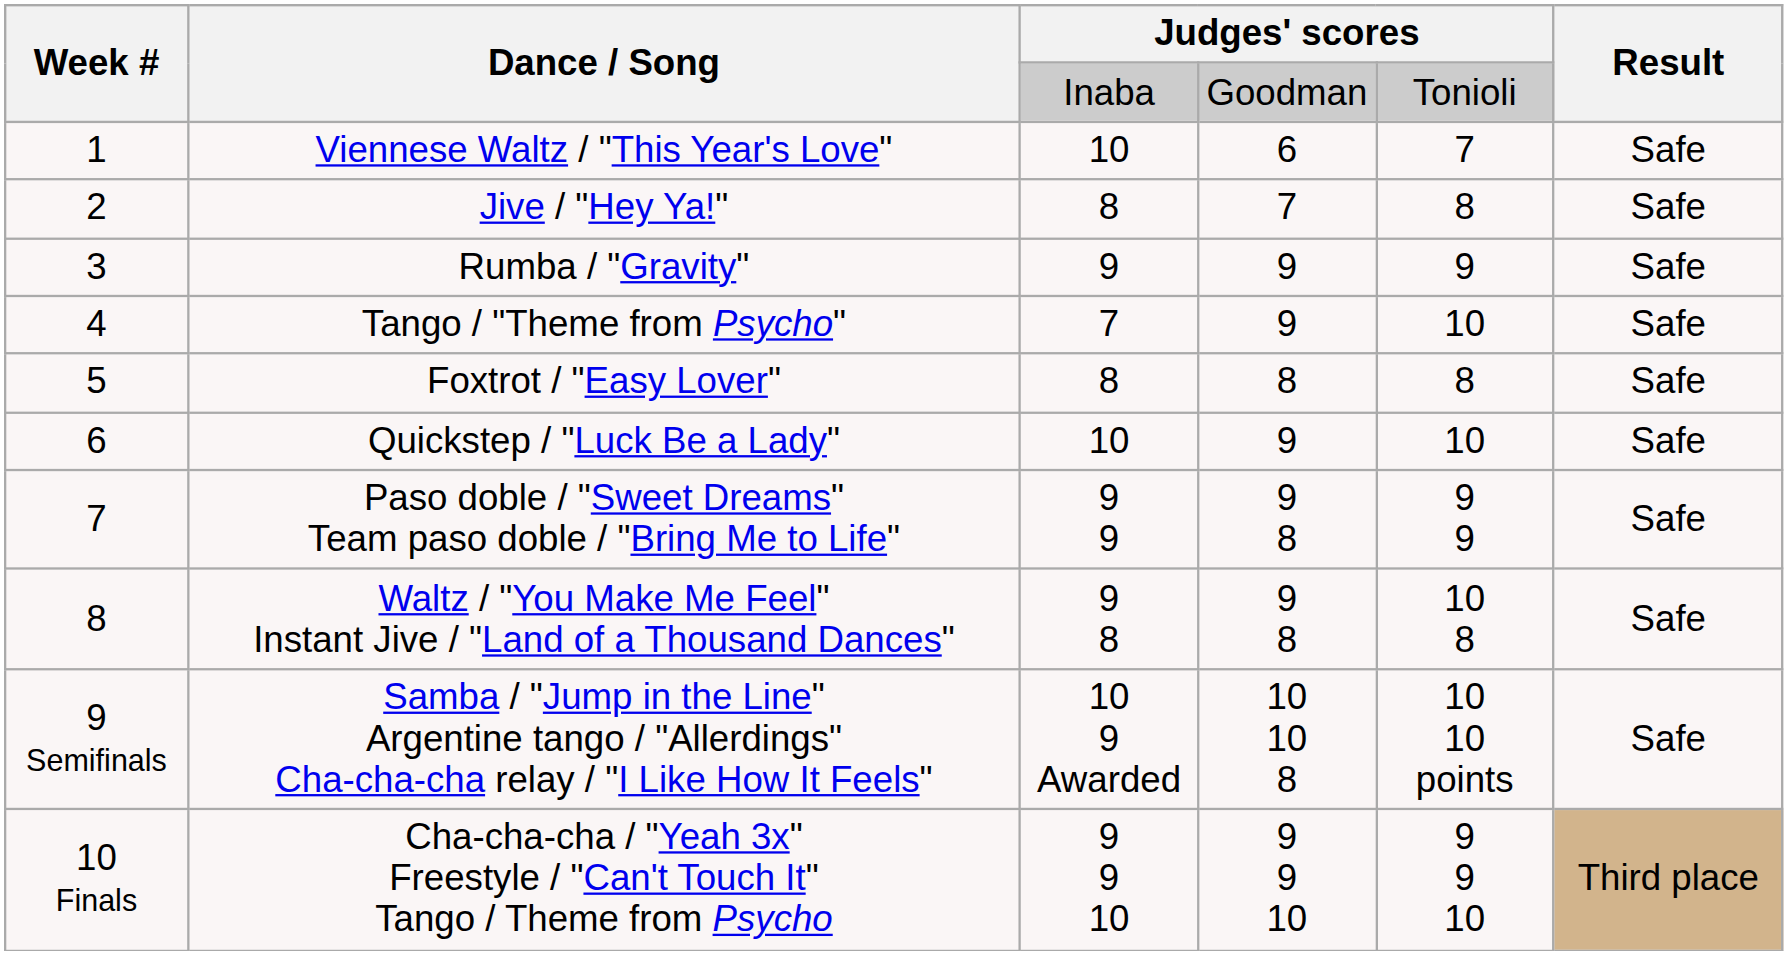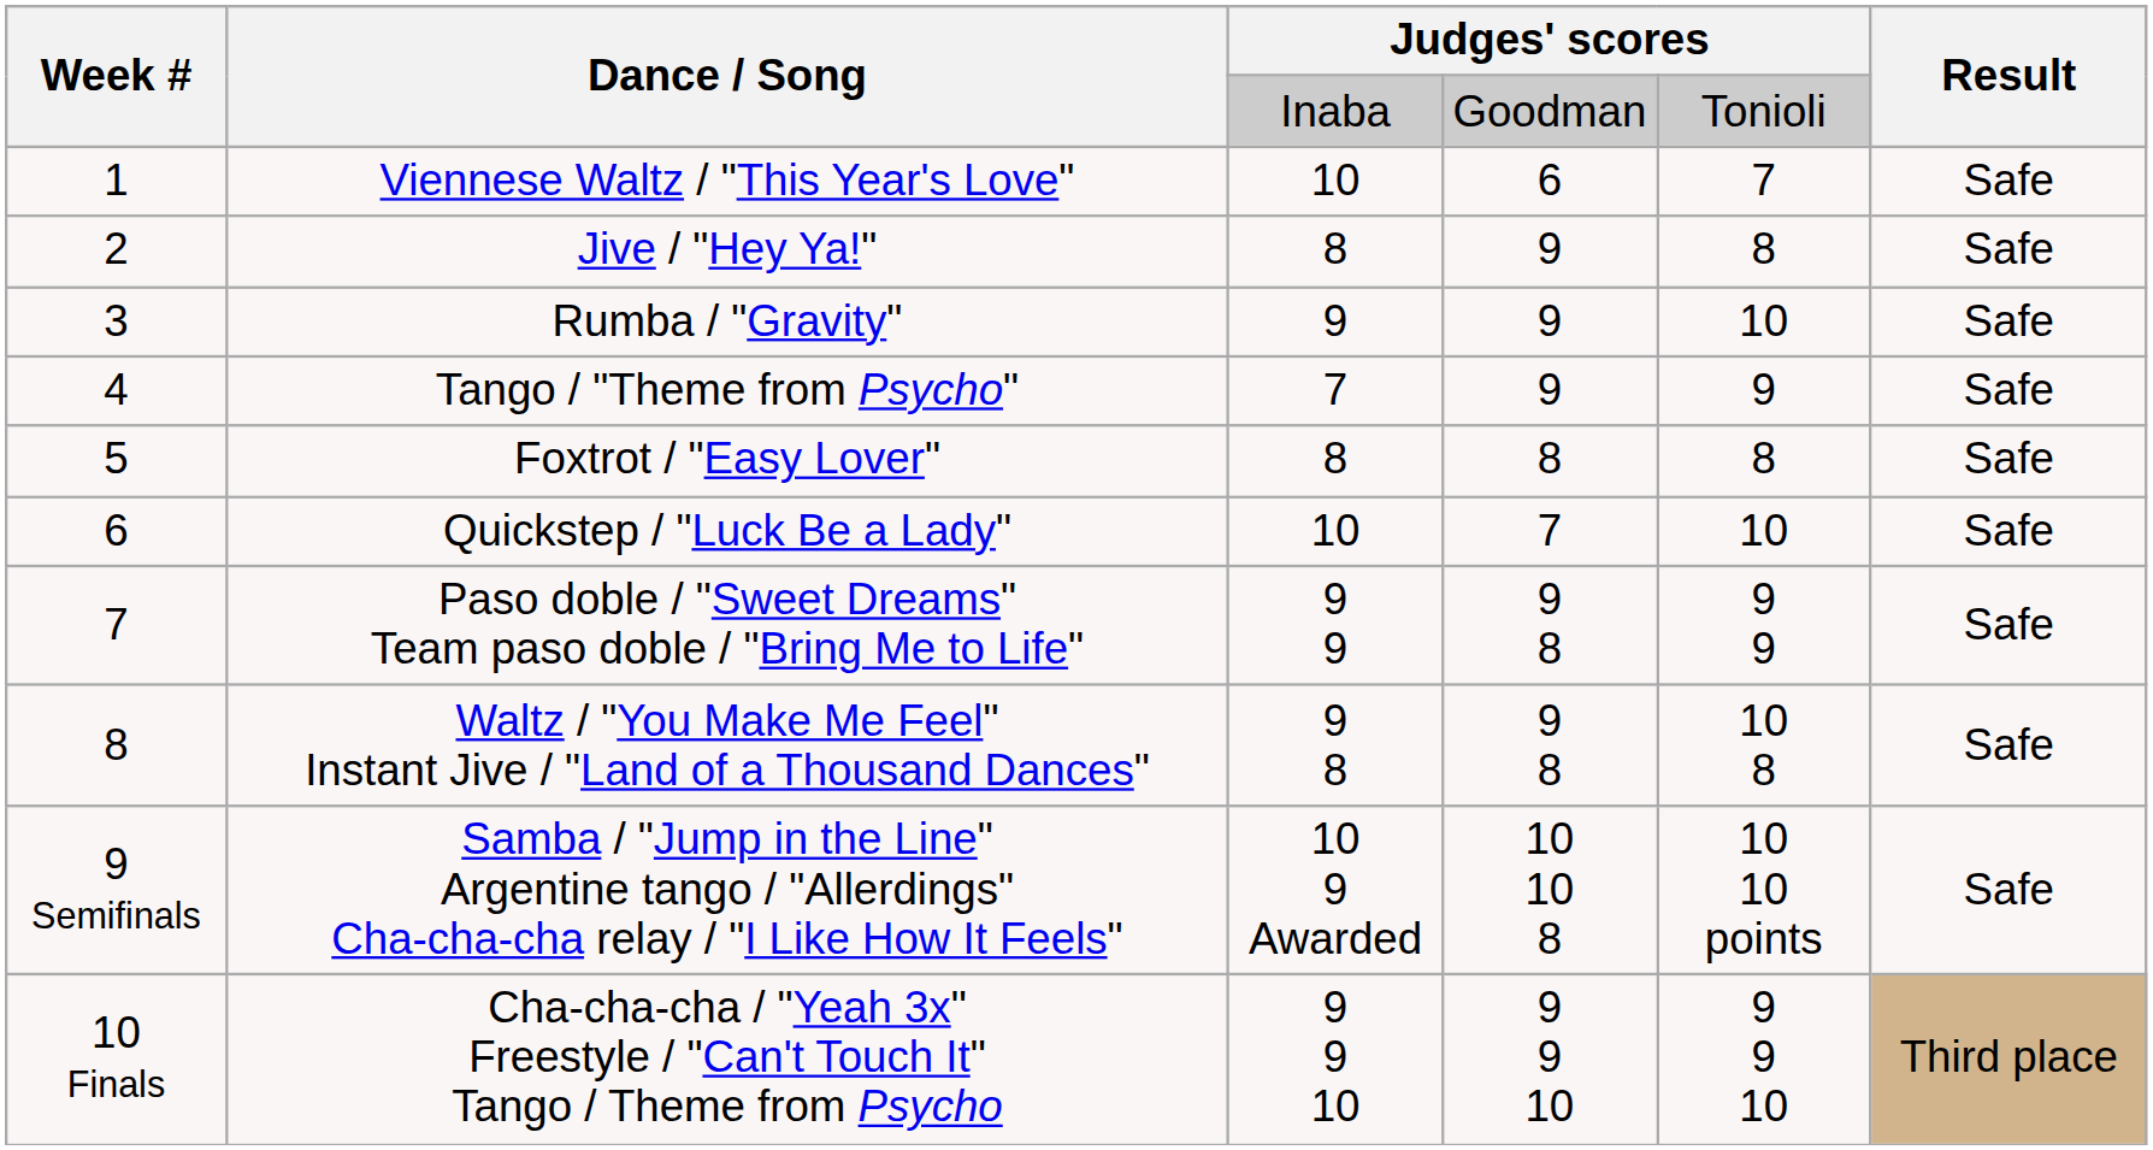Jive / "Hey Ya!" | column 4: 7 -> 9
Rumba / "Gravity" | column 5: 9 -> 10
Tango / "Theme from Psycho" | column 5: 10 -> 9
Quickstep / "Luck Be a Lady" | column 4: 9 -> 7
